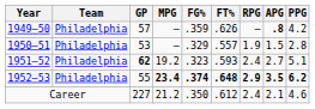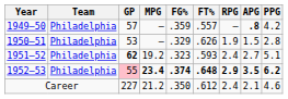1949–50 | FT%: .626 -> .557
1950–51 | FT%: .557 -> .626
1952–53 | GP: no background -> pink background
